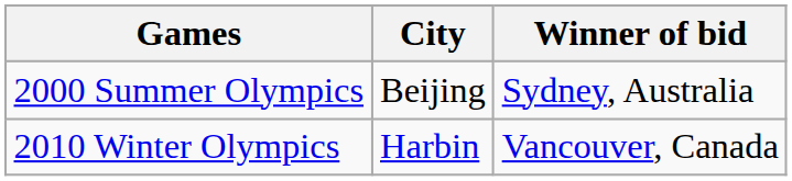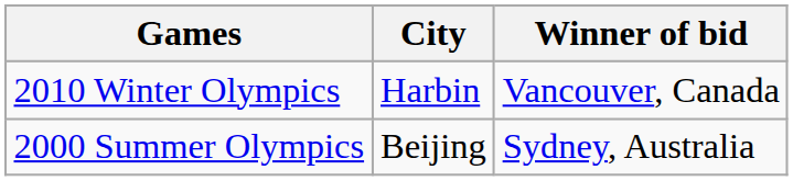rows swapped: 2000 Summer Olympics <-> 2010 Winter Olympics
